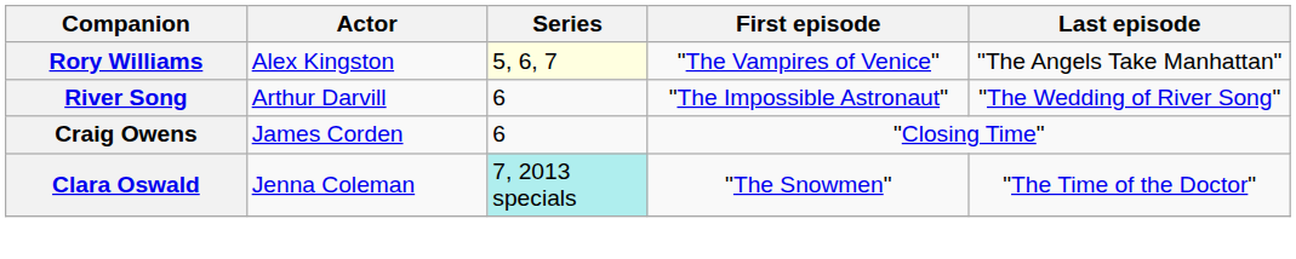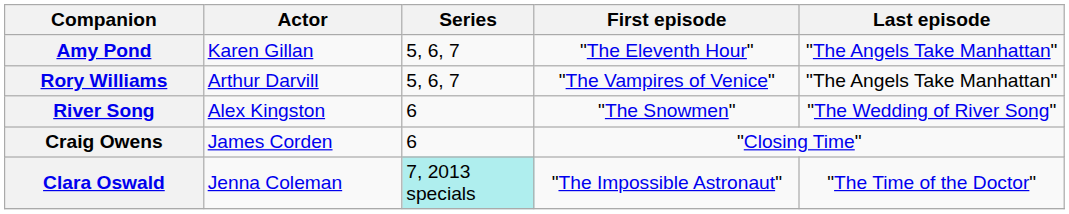+ row: Amy Pond | Karen Gillan | 5, 6, 7 | "The Eleventh Hour" | "The Angels Take Manhattan"
Rory Williams | Actor: Alex Kingston -> Arthur Darvill
Rory Williams | Series: lightyellow background -> no background
River Song | Actor: Arthur Darvill -> Alex Kingston
River Song | First episode: "The Impossible Astronaut" -> "The Snowmen"
Clara Oswald | First episode: "The Snowmen" -> "The Impossible Astronaut"
